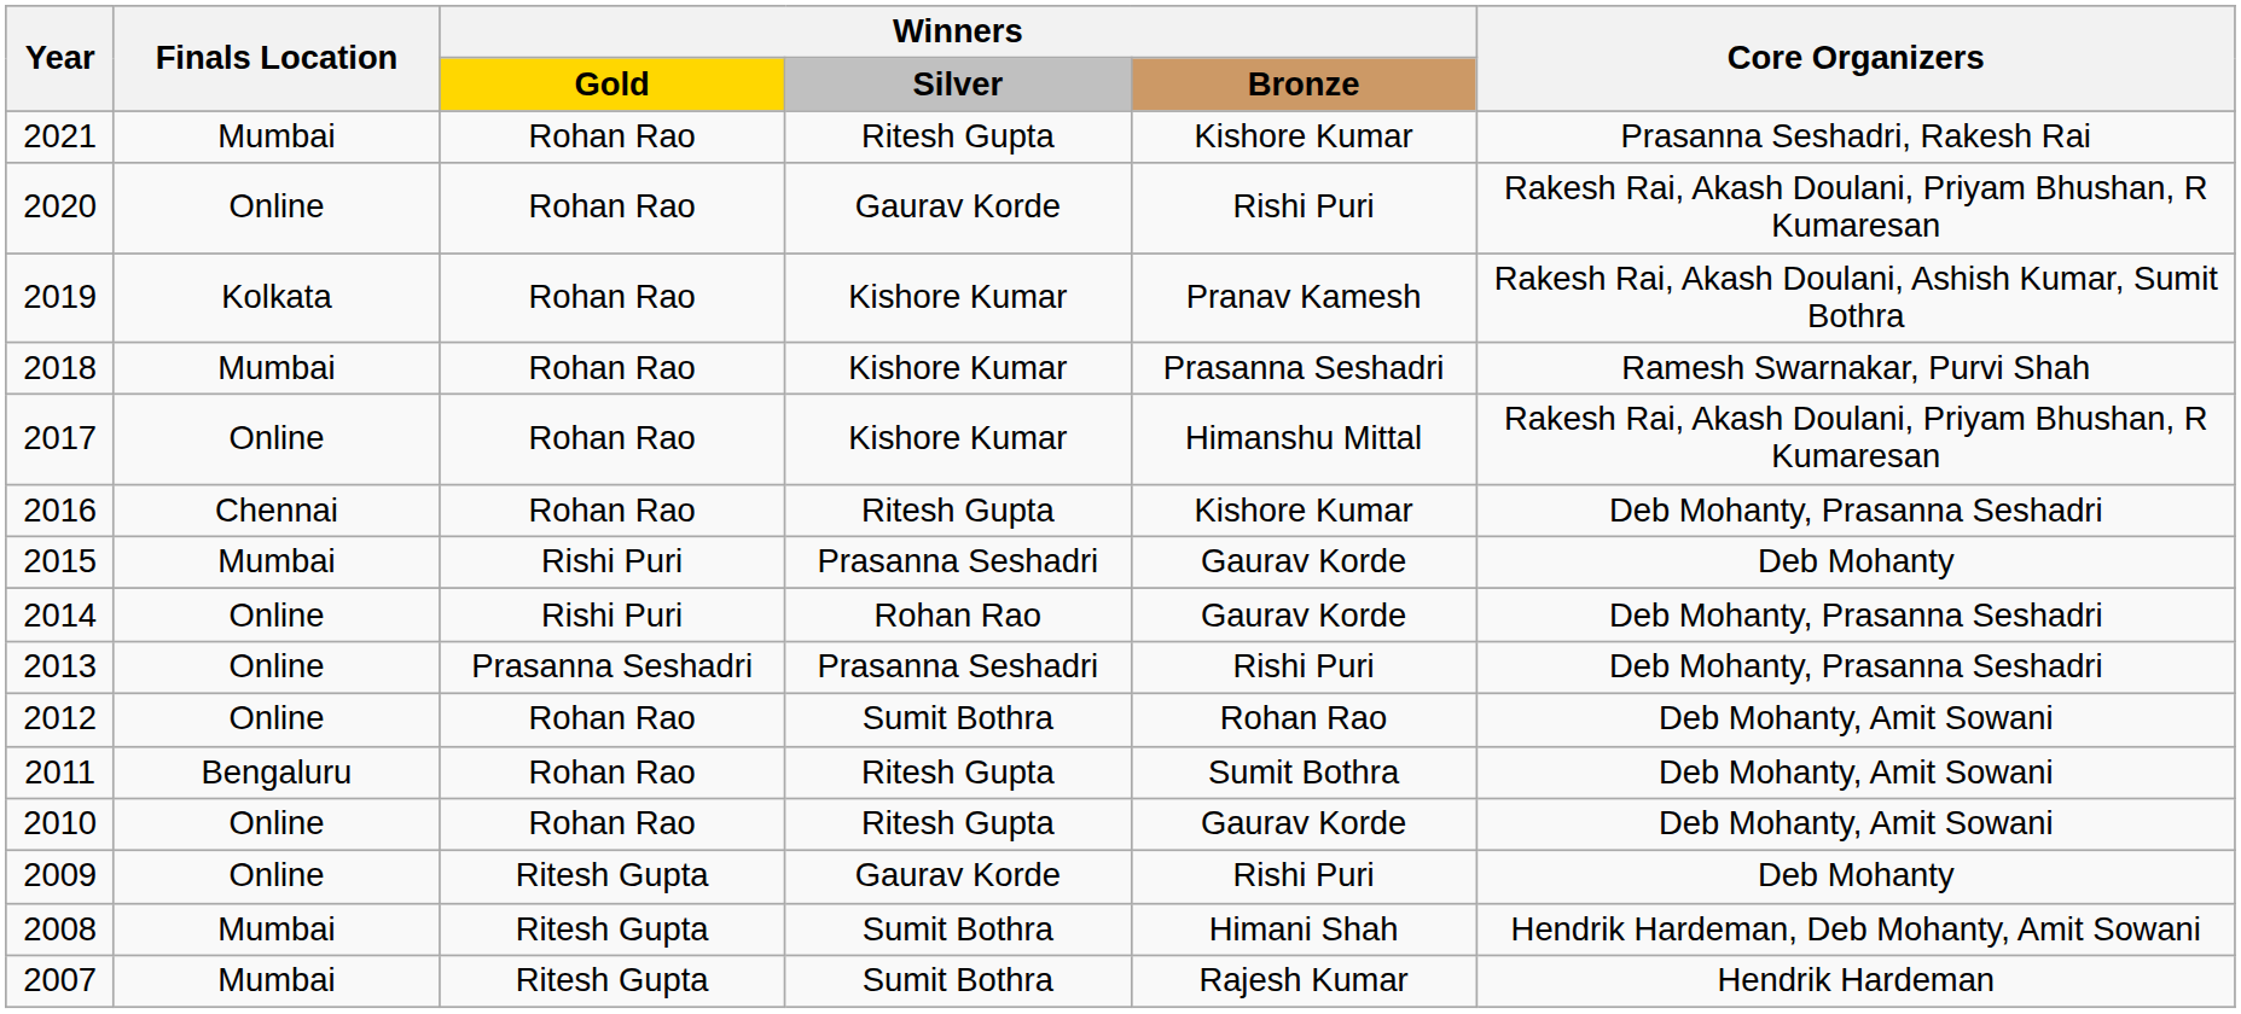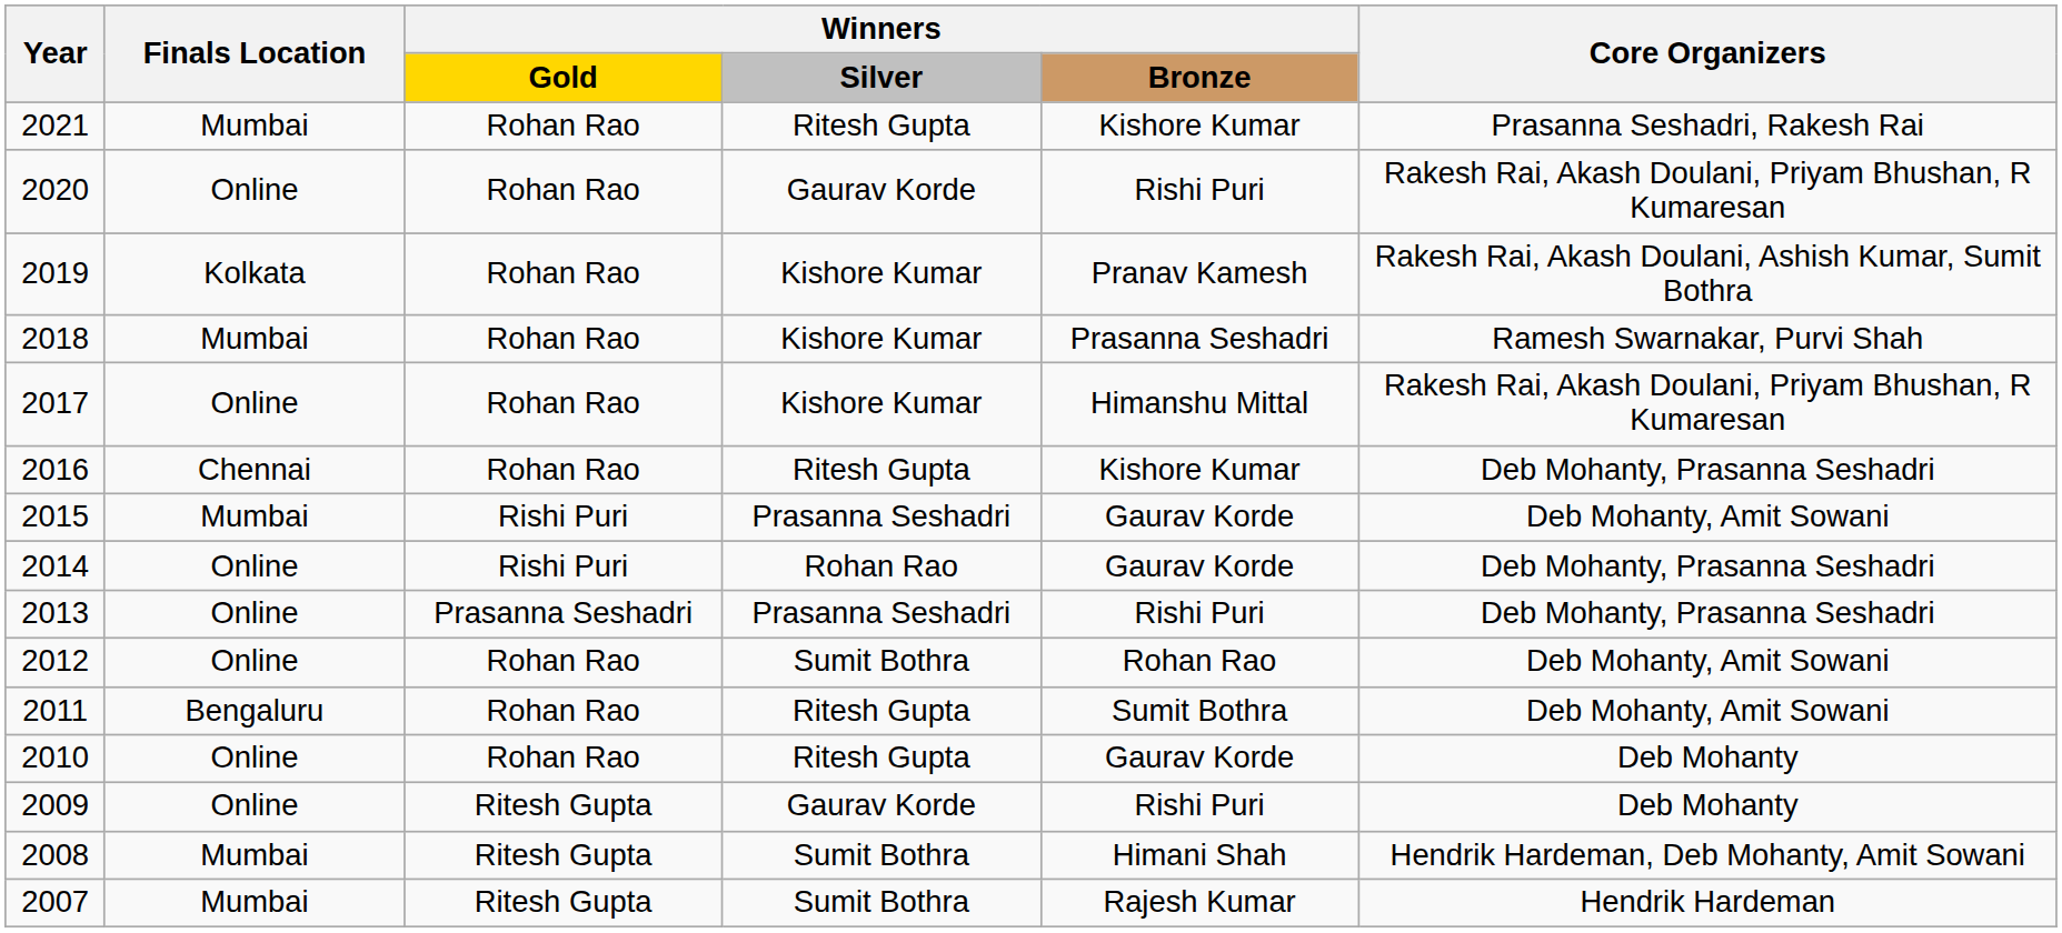2015 | Core Organizers: Deb Mohanty -> Deb Mohanty, Amit Sowani
2010 | Core Organizers: Deb Mohanty, Amit Sowani -> Deb Mohanty
